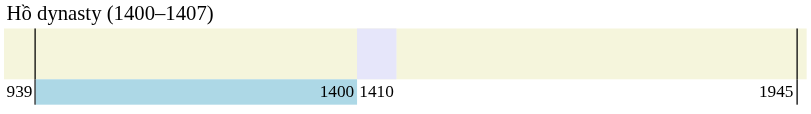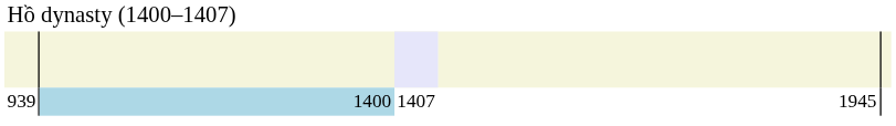939 | column 3: 1410 -> 1407
